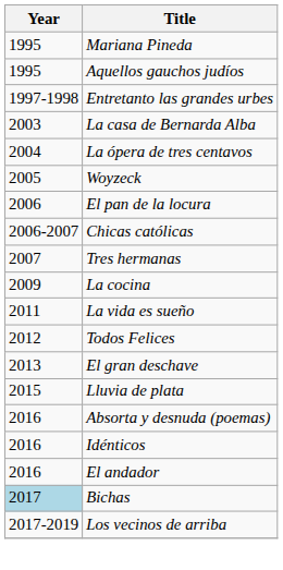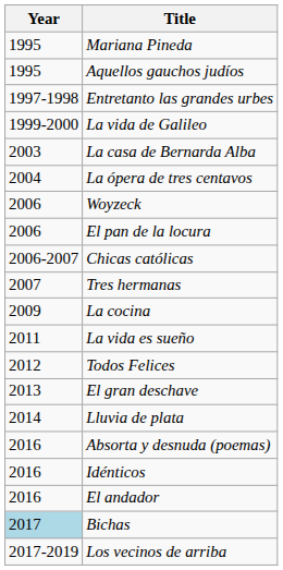+ row: 1999-2000 | La vida de Galileo
Woyzeck | Year: 2005 -> 2006
Lluvia de plata | Year: 2015 -> 2014
